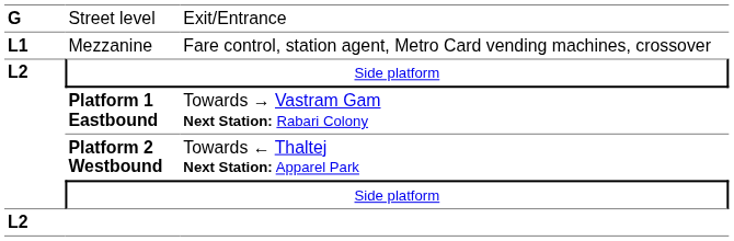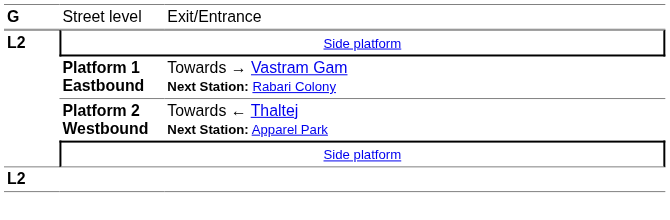- row: L1 | Mezzanine | Fare control, station agent, Metro Card vending machines, crossover
